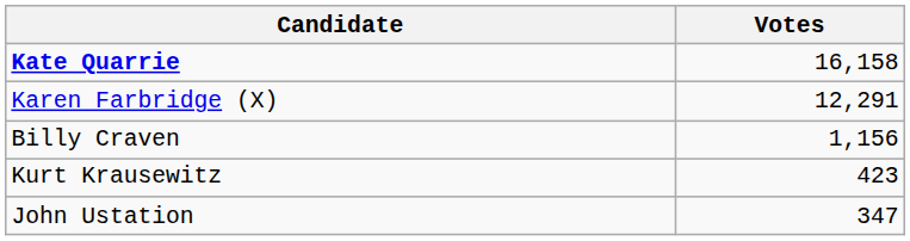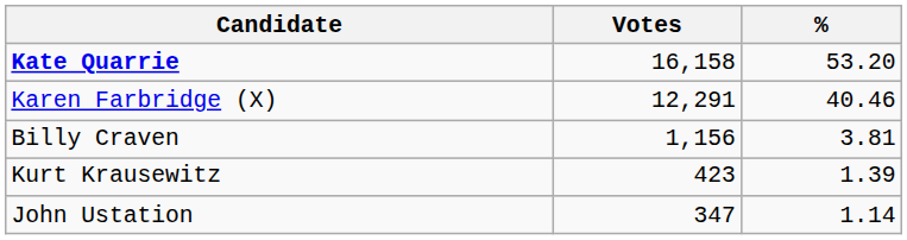+ column: % | 53.20 | 40.46 | 3.81 | 1.39 | 1.14
